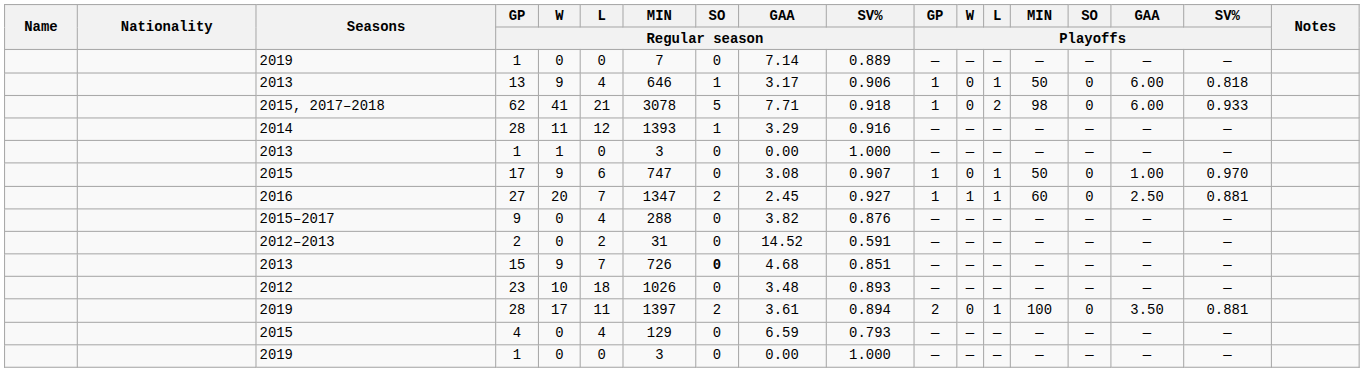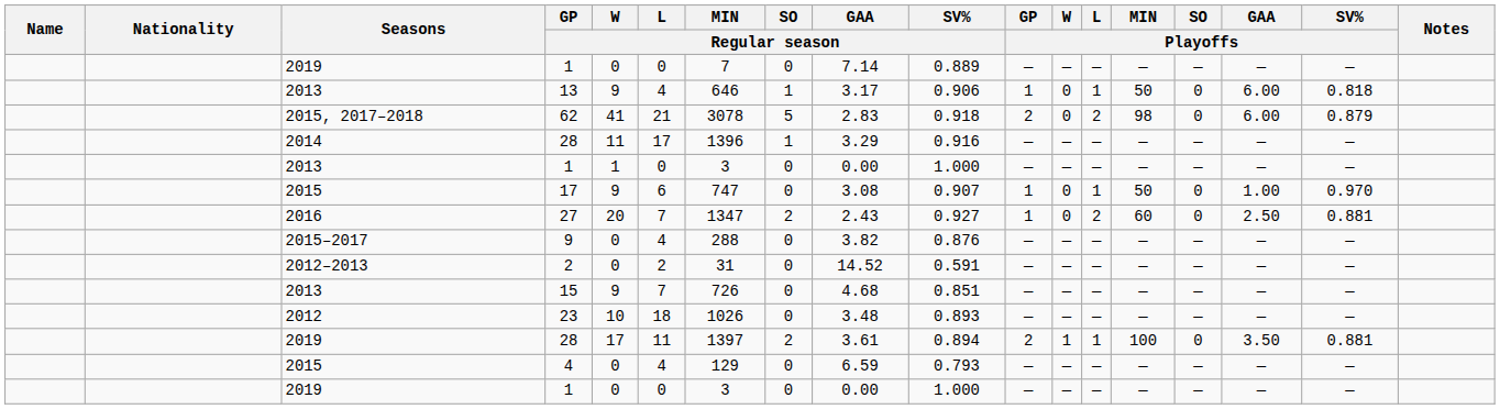62 | GAA / Regular season: 7.71 -> 2.83
62 | GP / Playoffs: 1 -> 2
62 | SV% / Playoffs: 0.933 -> 0.879
2014 / 28 | L / Regular season: 12 -> 17
2014 / 28 | MIN / Regular season: 1393 -> 1396
27 | GAA / Regular season: 2.45 -> 2.43
27 | W / Playoffs: 1 -> 0
27 | L / Playoffs: 1 -> 2
15 | SO / Regular season: bold -> normal
2019 / 28 | W / Playoffs: 0 -> 1
